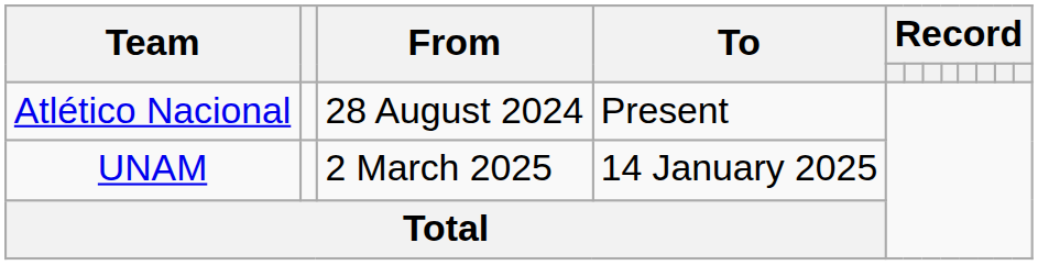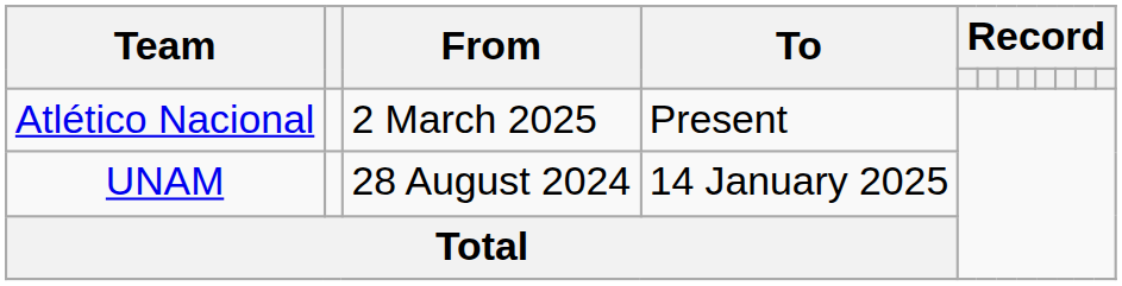Atlético Nacional | From: 28 August 2024 -> 2 March 2025
UNAM | From: 2 March 2025 -> 28 August 2024
